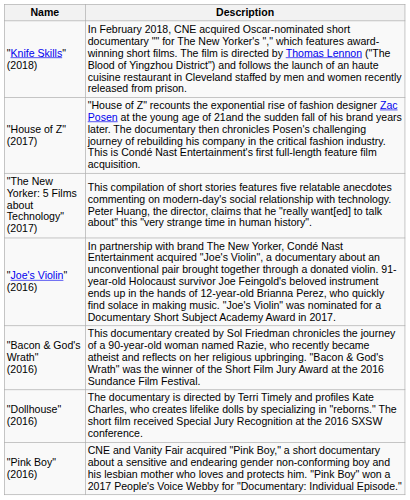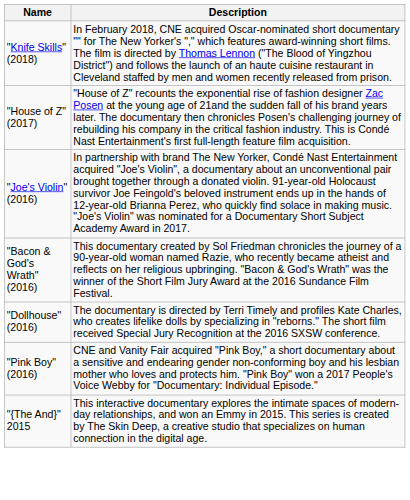- row: "The New Yorker: 5 Films about Technology" (2017) | This compilation of short stories features five relatable anecdotes commenting on modern-day's social relationship with technology. Peter Huang, the director, claims that he "really want[ed] to talk about" this "very strange time in human history".
+ row: "{The And}" 2015 | This interactive documentary explores the intimate spaces of modern-day relationships, and won an Emmy in 2015. This series is created by The Skin Deep, a creative studio that specializes on human connection in the digital age.
